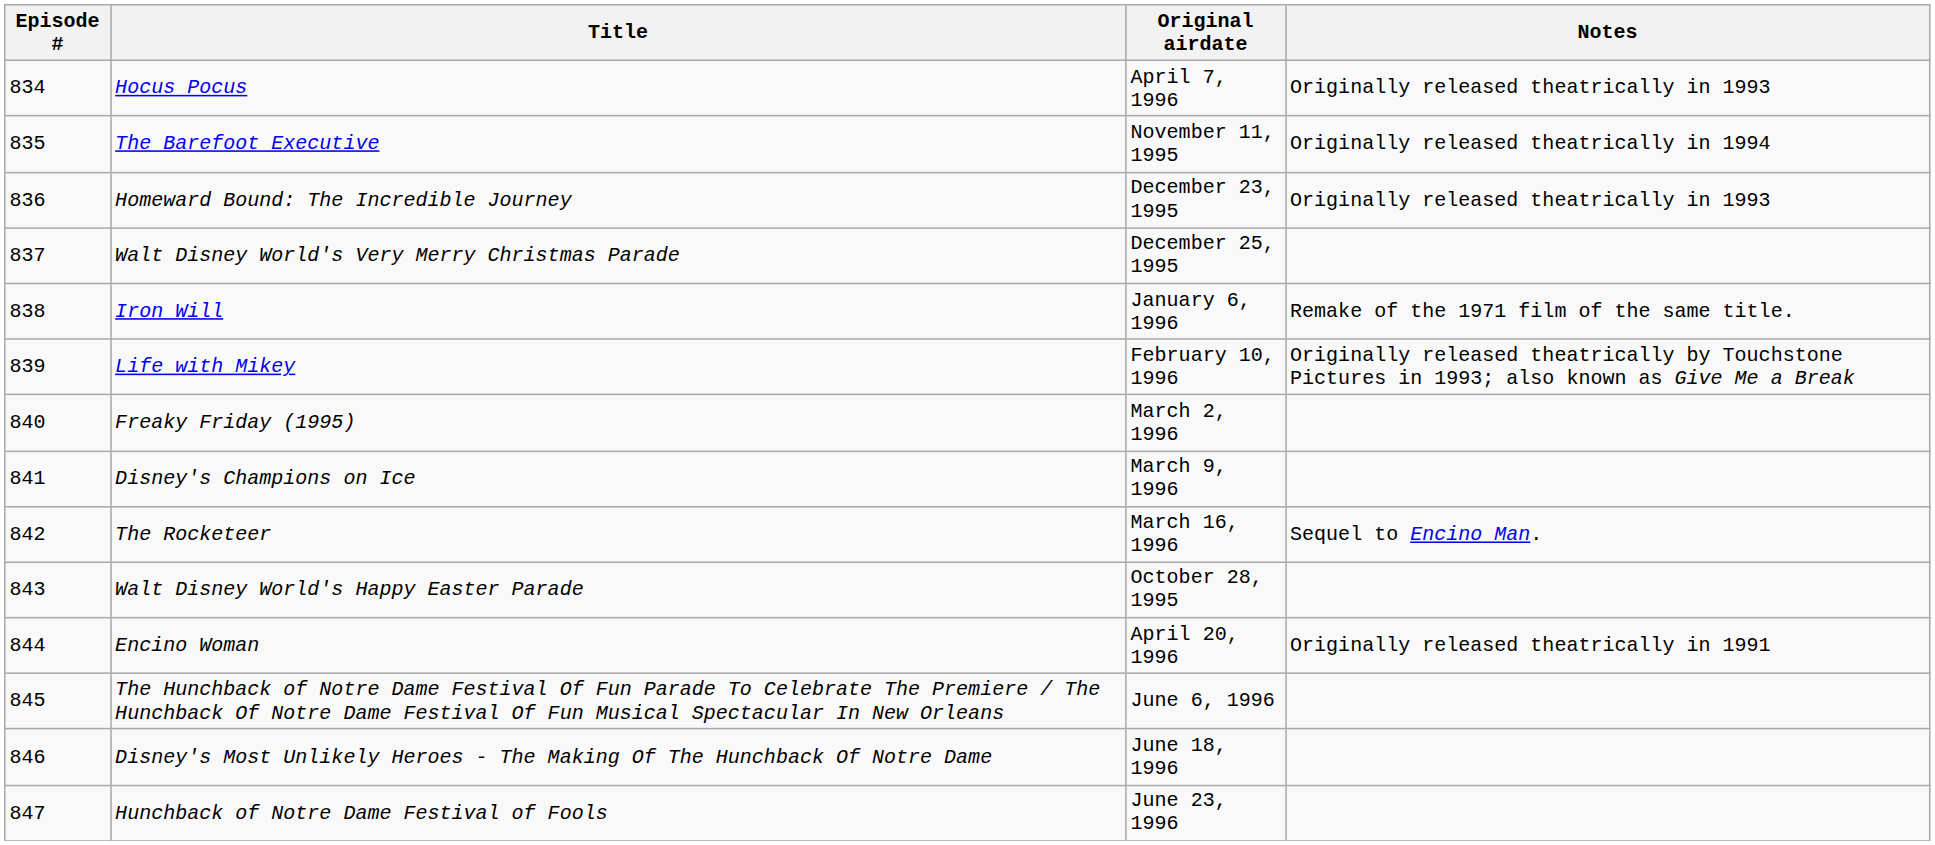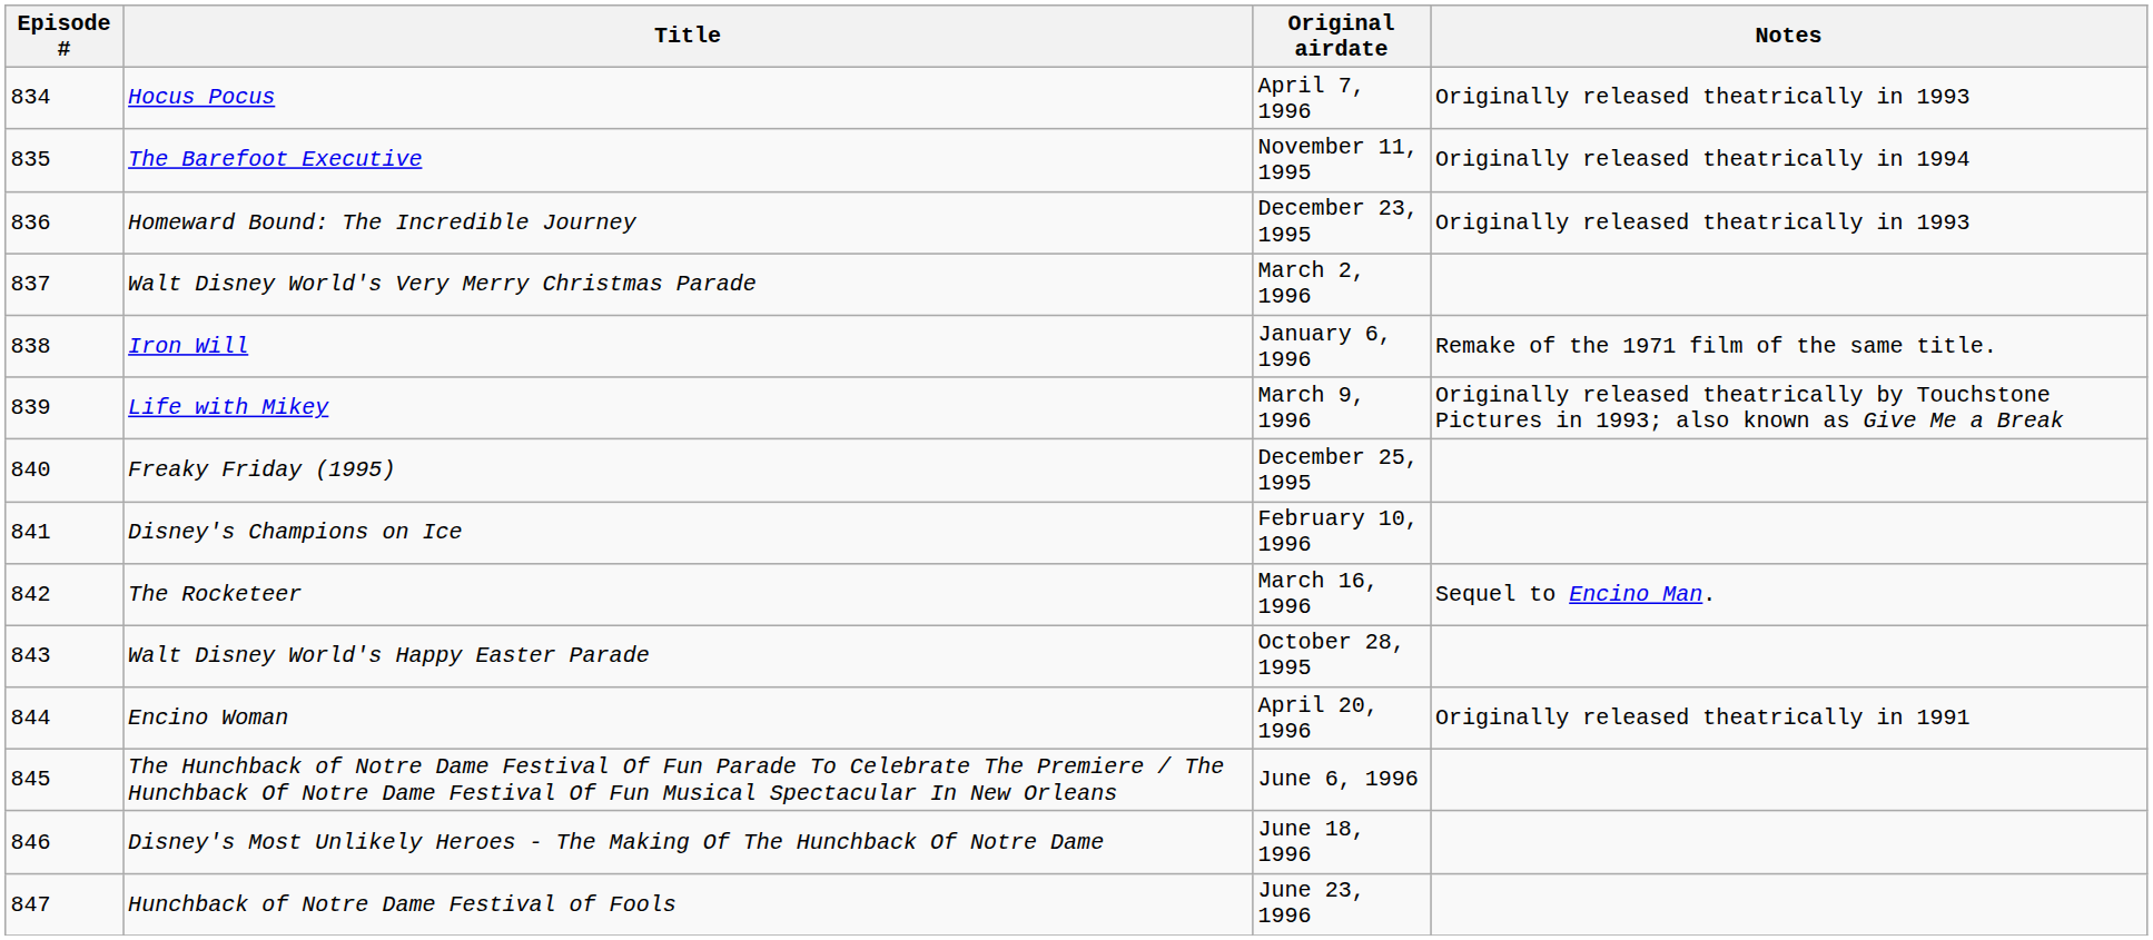Walt Disney World's Very Merry Christmas Parade | Original airdate: December 25, 1995 -> March 2, 1996
Life with Mikey | Original airdate: February 10, 1996 -> March 9, 1996
Freaky Friday (1995) | Original airdate: March 2, 1996 -> December 25, 1995
Disney's Champions on Ice | Original airdate: March 9, 1996 -> February 10, 1996
